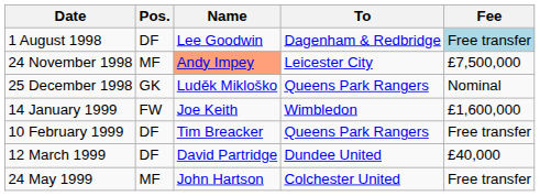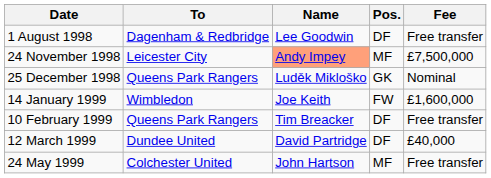columns swapped: Pos. <-> To
1 August 1998 | Fee: lightblue background -> no background
